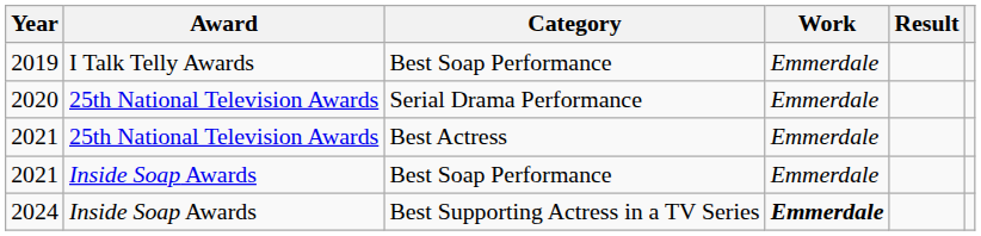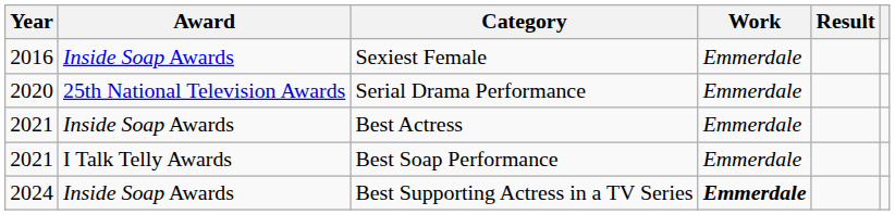+ row: 2016 | Inside Soap Awards | Sexiest Female | Emmerdale
- row: 2019 | I Talk Telly Awards | Best Soap Performance | Emmerdale
2021 / Best Actress | Award: 25th National Television Awards -> Inside Soap Awards
2021 / Best Soap Performance | Award: Inside Soap Awards -> I Talk Telly Awards
